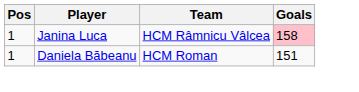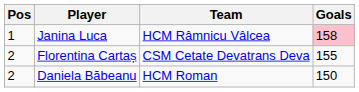+ row: 2 | Florentina Cartaș | CSM Cetate Devatrans Deva | 155
Daniela Băbeanu | Pos: 1 -> 2
Daniela Băbeanu | Goals: 151 -> 150
